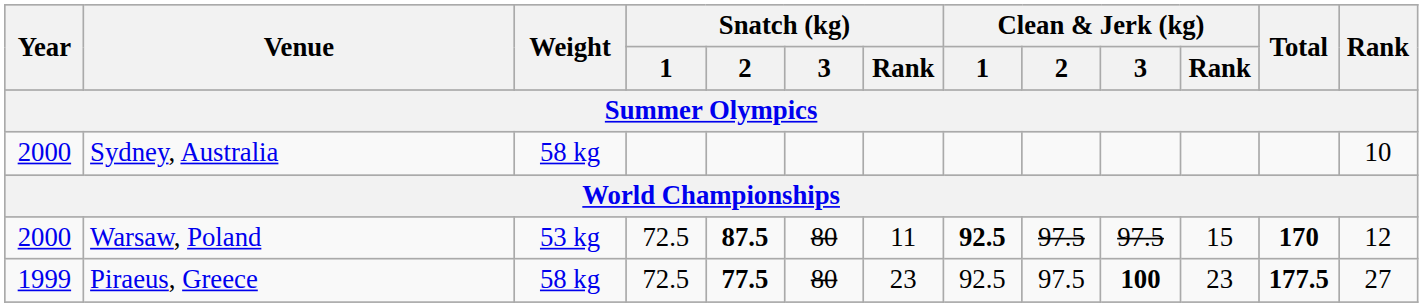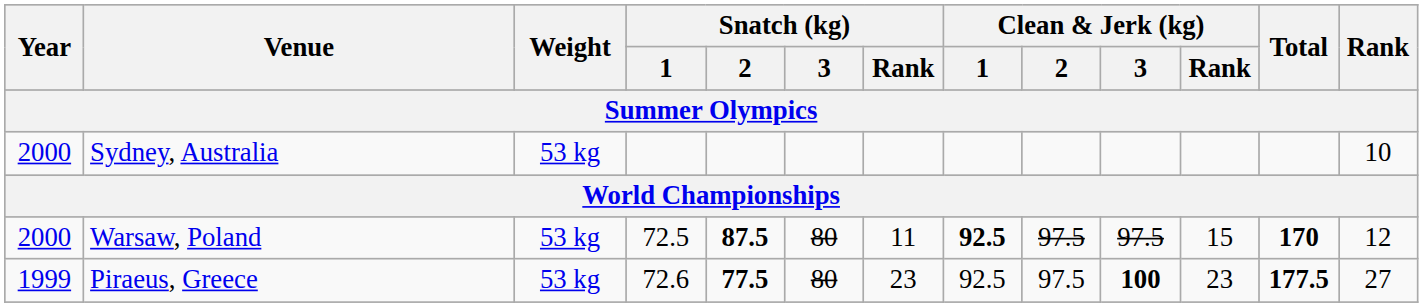Sydney, Australia | Weight: 58 kg -> 53 kg
Piraeus, Greece | Weight: 58 kg -> 53 kg
Piraeus, Greece | Snatch (kg) / 1: 72.5 -> 72.6
